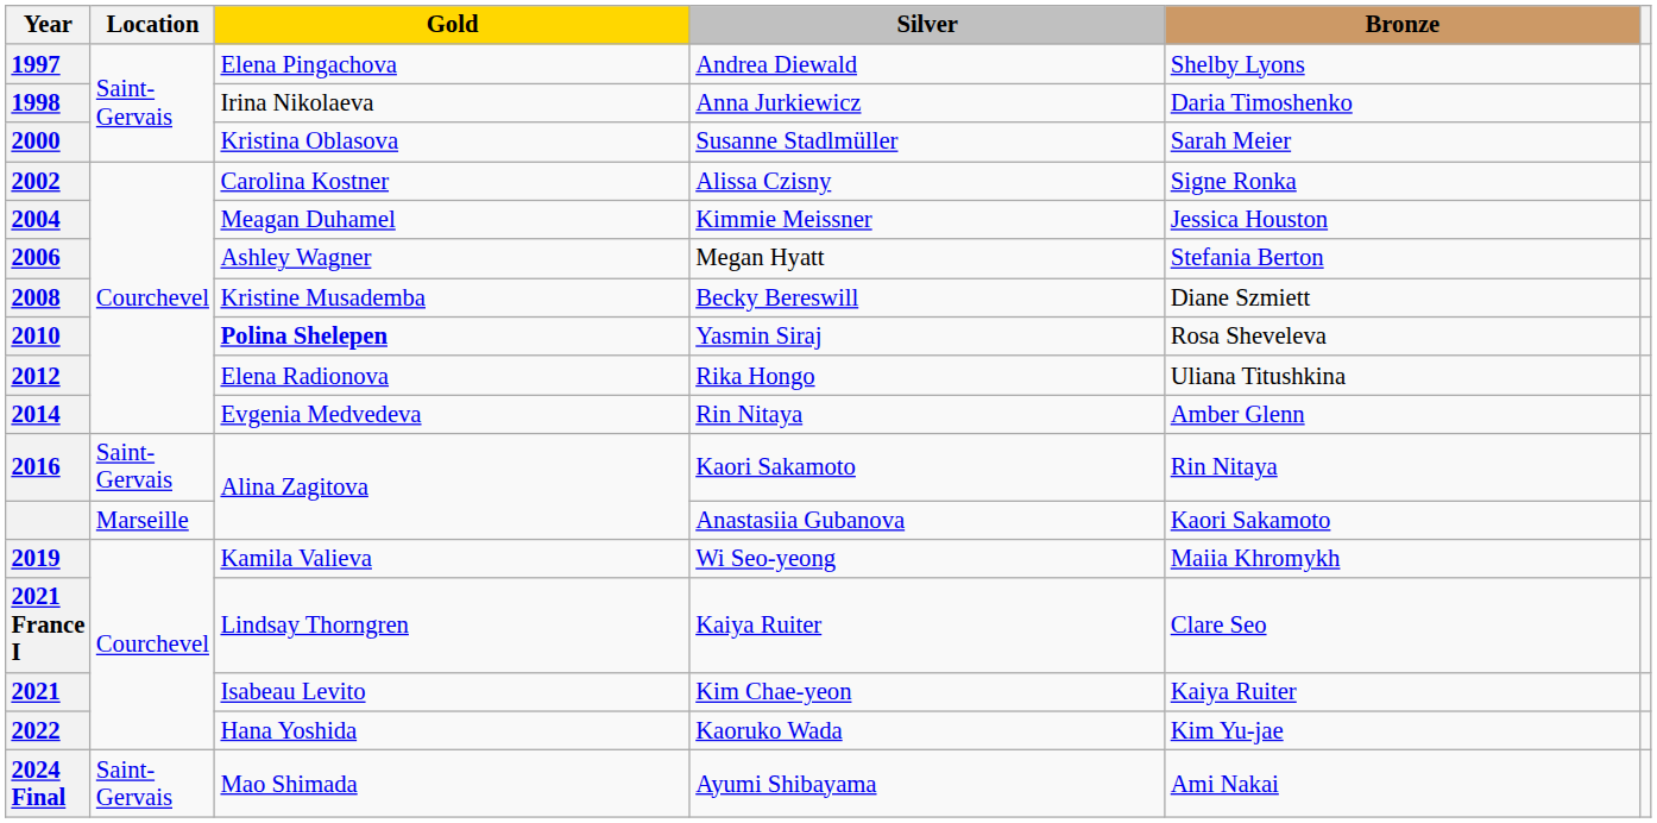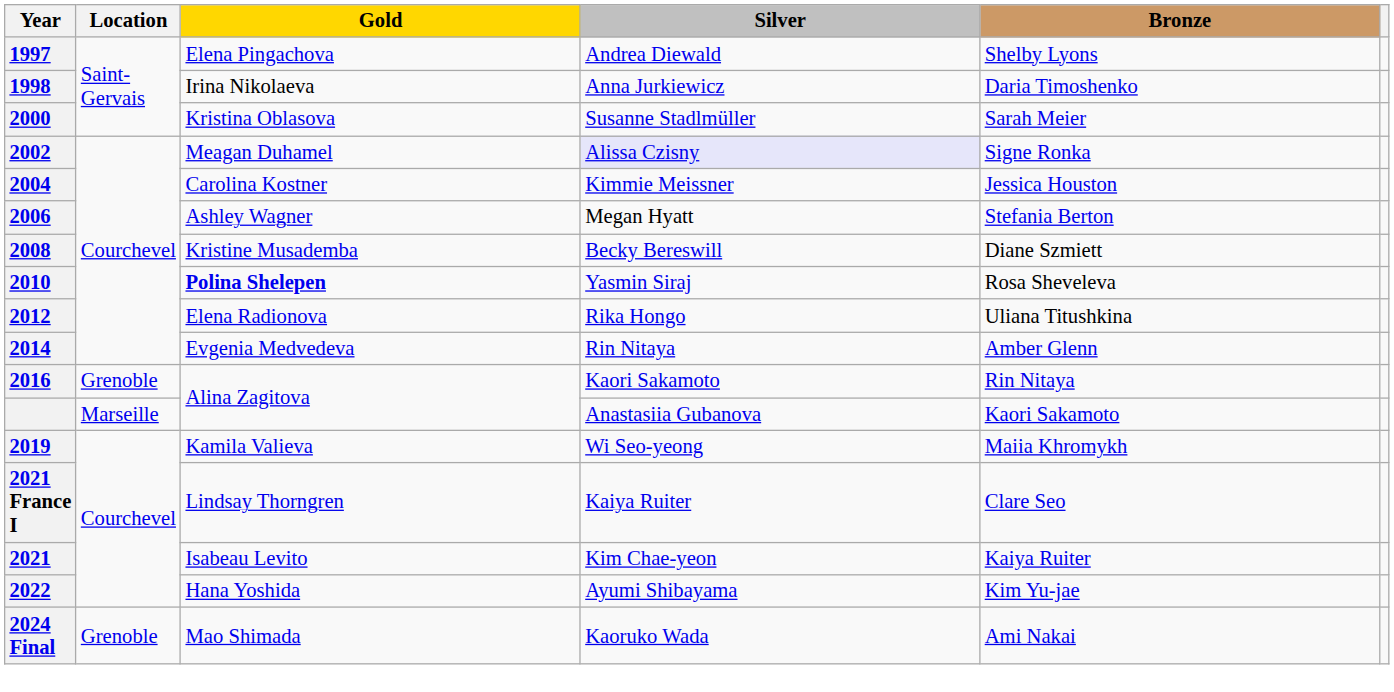2002 | Gold: Carolina Kostner -> Meagan Duhamel
2002 | Silver: no background -> lavender background
2004 | Gold: Meagan Duhamel -> Carolina Kostner
2016 | Location: Saint-Gervais -> Grenoble
2022 | Silver: Kaoruko Wada -> Ayumi Shibayama
2024 Final | Location: Saint-Gervais -> Grenoble
2024 Final | Silver: Ayumi Shibayama -> Kaoruko Wada
